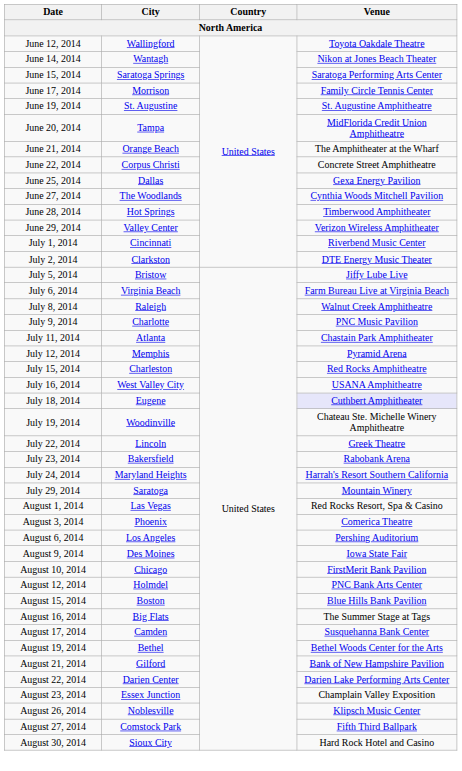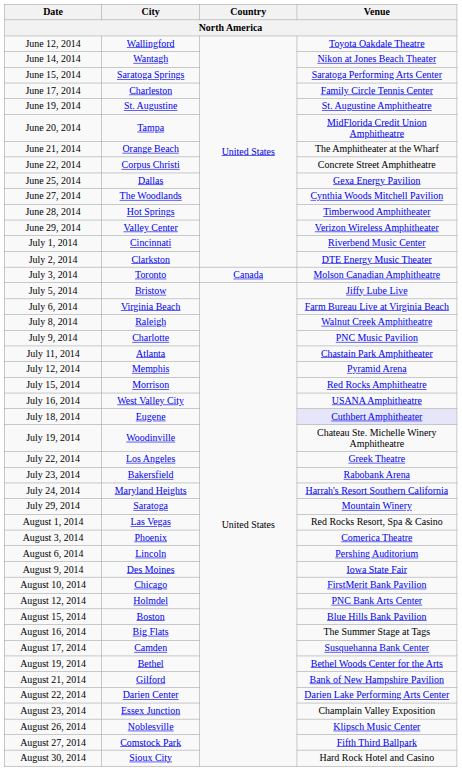June 17, 2014 | City: Morrison -> Charleston
+ row: July 3, 2014 | Toronto | Canada | Molson Canadian Amphitheatre
July 15, 2014 | City: Charleston -> Morrison
July 22, 2014 | City: Lincoln -> Los Angeles
August 6, 2014 | City: Los Angeles -> Lincoln
